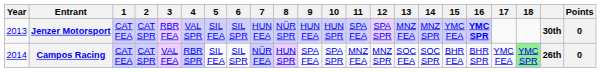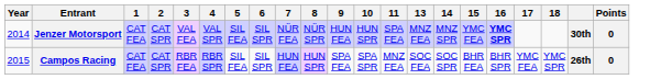- column: 12 | SPA SPR | MNZ SPR
Jenzer Motorsport | Year: 2013 -> 2014
Jenzer Motorsport | 3: RBR FEA -> VAL FEA
Jenzer Motorsport | 7: HUN FEA -> NÜR FEA
Campos Racing | Year: 2014 -> 2015
Campos Racing | 3: VAL FEA -> RBR FEA
Campos Racing | 7: NÜR FEA -> HUN FEA
Campos Racing | 18: lightgreen background -> no background
